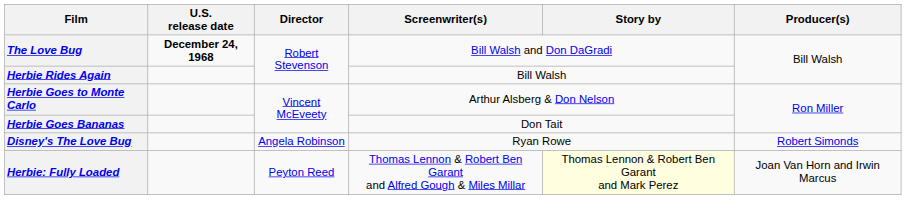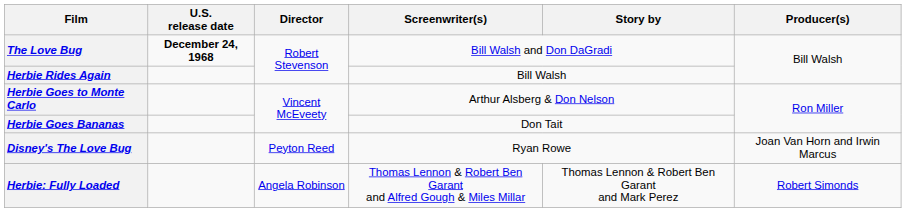Disney's The Love Bug | Director: Angela Robinson -> Peyton Reed
Disney's The Love Bug | Producer(s): Robert Simonds -> Joan Van Horn and Irwin Marcus
Herbie: Fully Loaded | Director: Peyton Reed -> Angela Robinson
Herbie: Fully Loaded | Story by: lightyellow background -> no background
Herbie: Fully Loaded | Producer(s): Joan Van Horn and Irwin Marcus -> Robert Simonds
